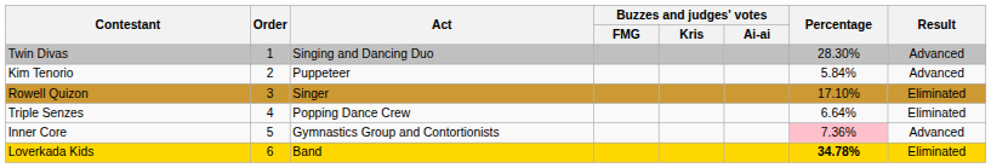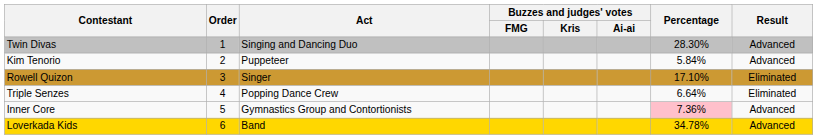Loverkada Kids | Percentage: bold -> normal
Loverkada Kids | Result: Eliminated -> Advanced
